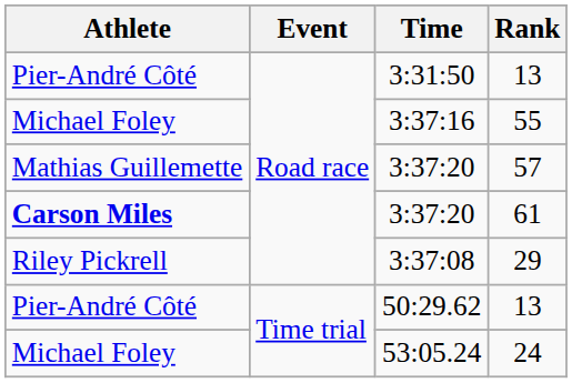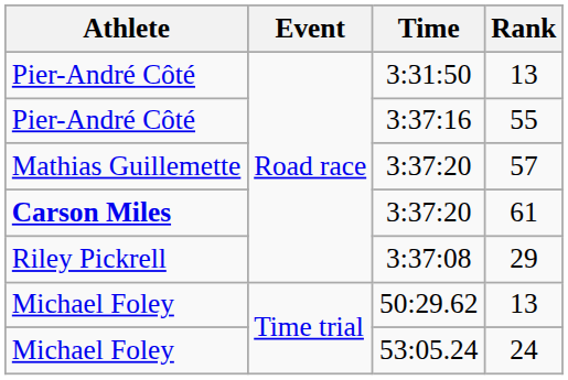3:37:16 | Athlete: Michael Foley -> Pier-André Côté
50:29.62 | Athlete: Pier-André Côté -> Michael Foley
